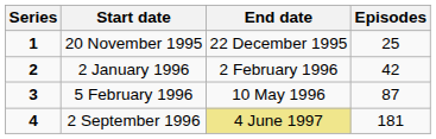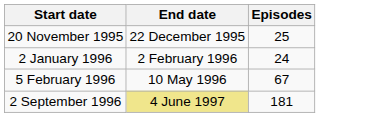- column: Series | 1 | 2 | 3 | 4
2 January 1996 | Episodes: 42 -> 24
5 February 1996 | Episodes: 87 -> 67
